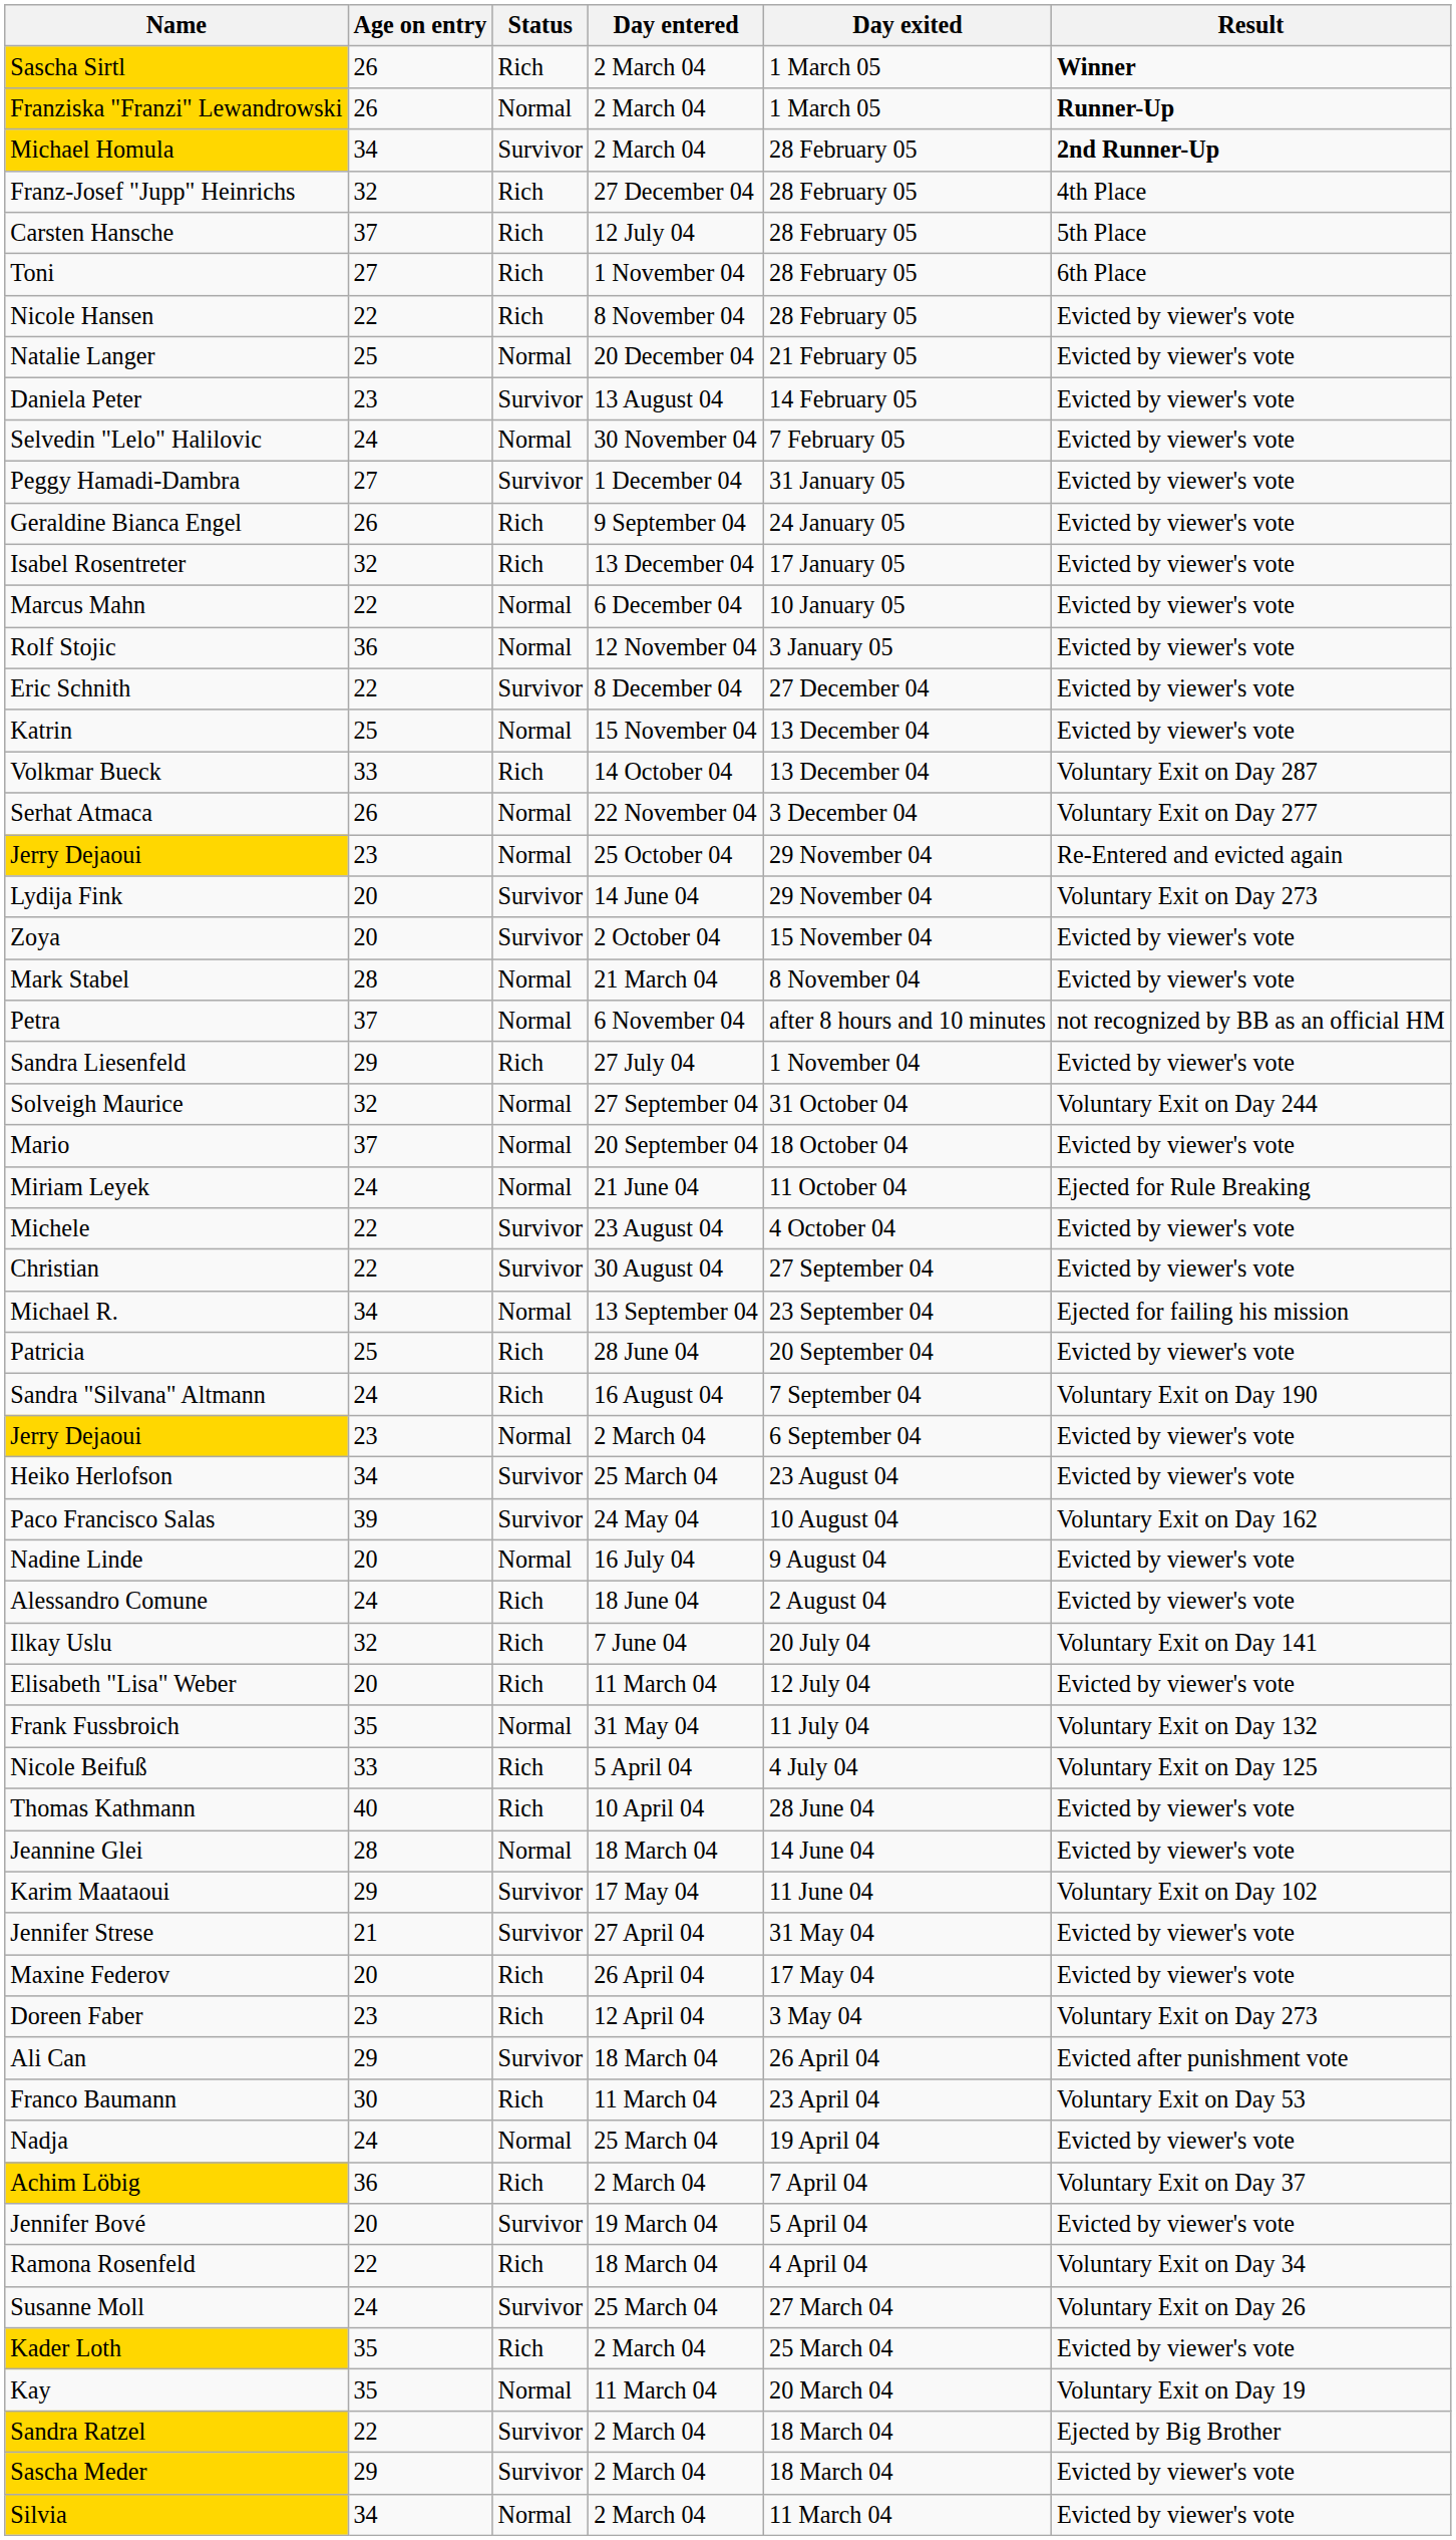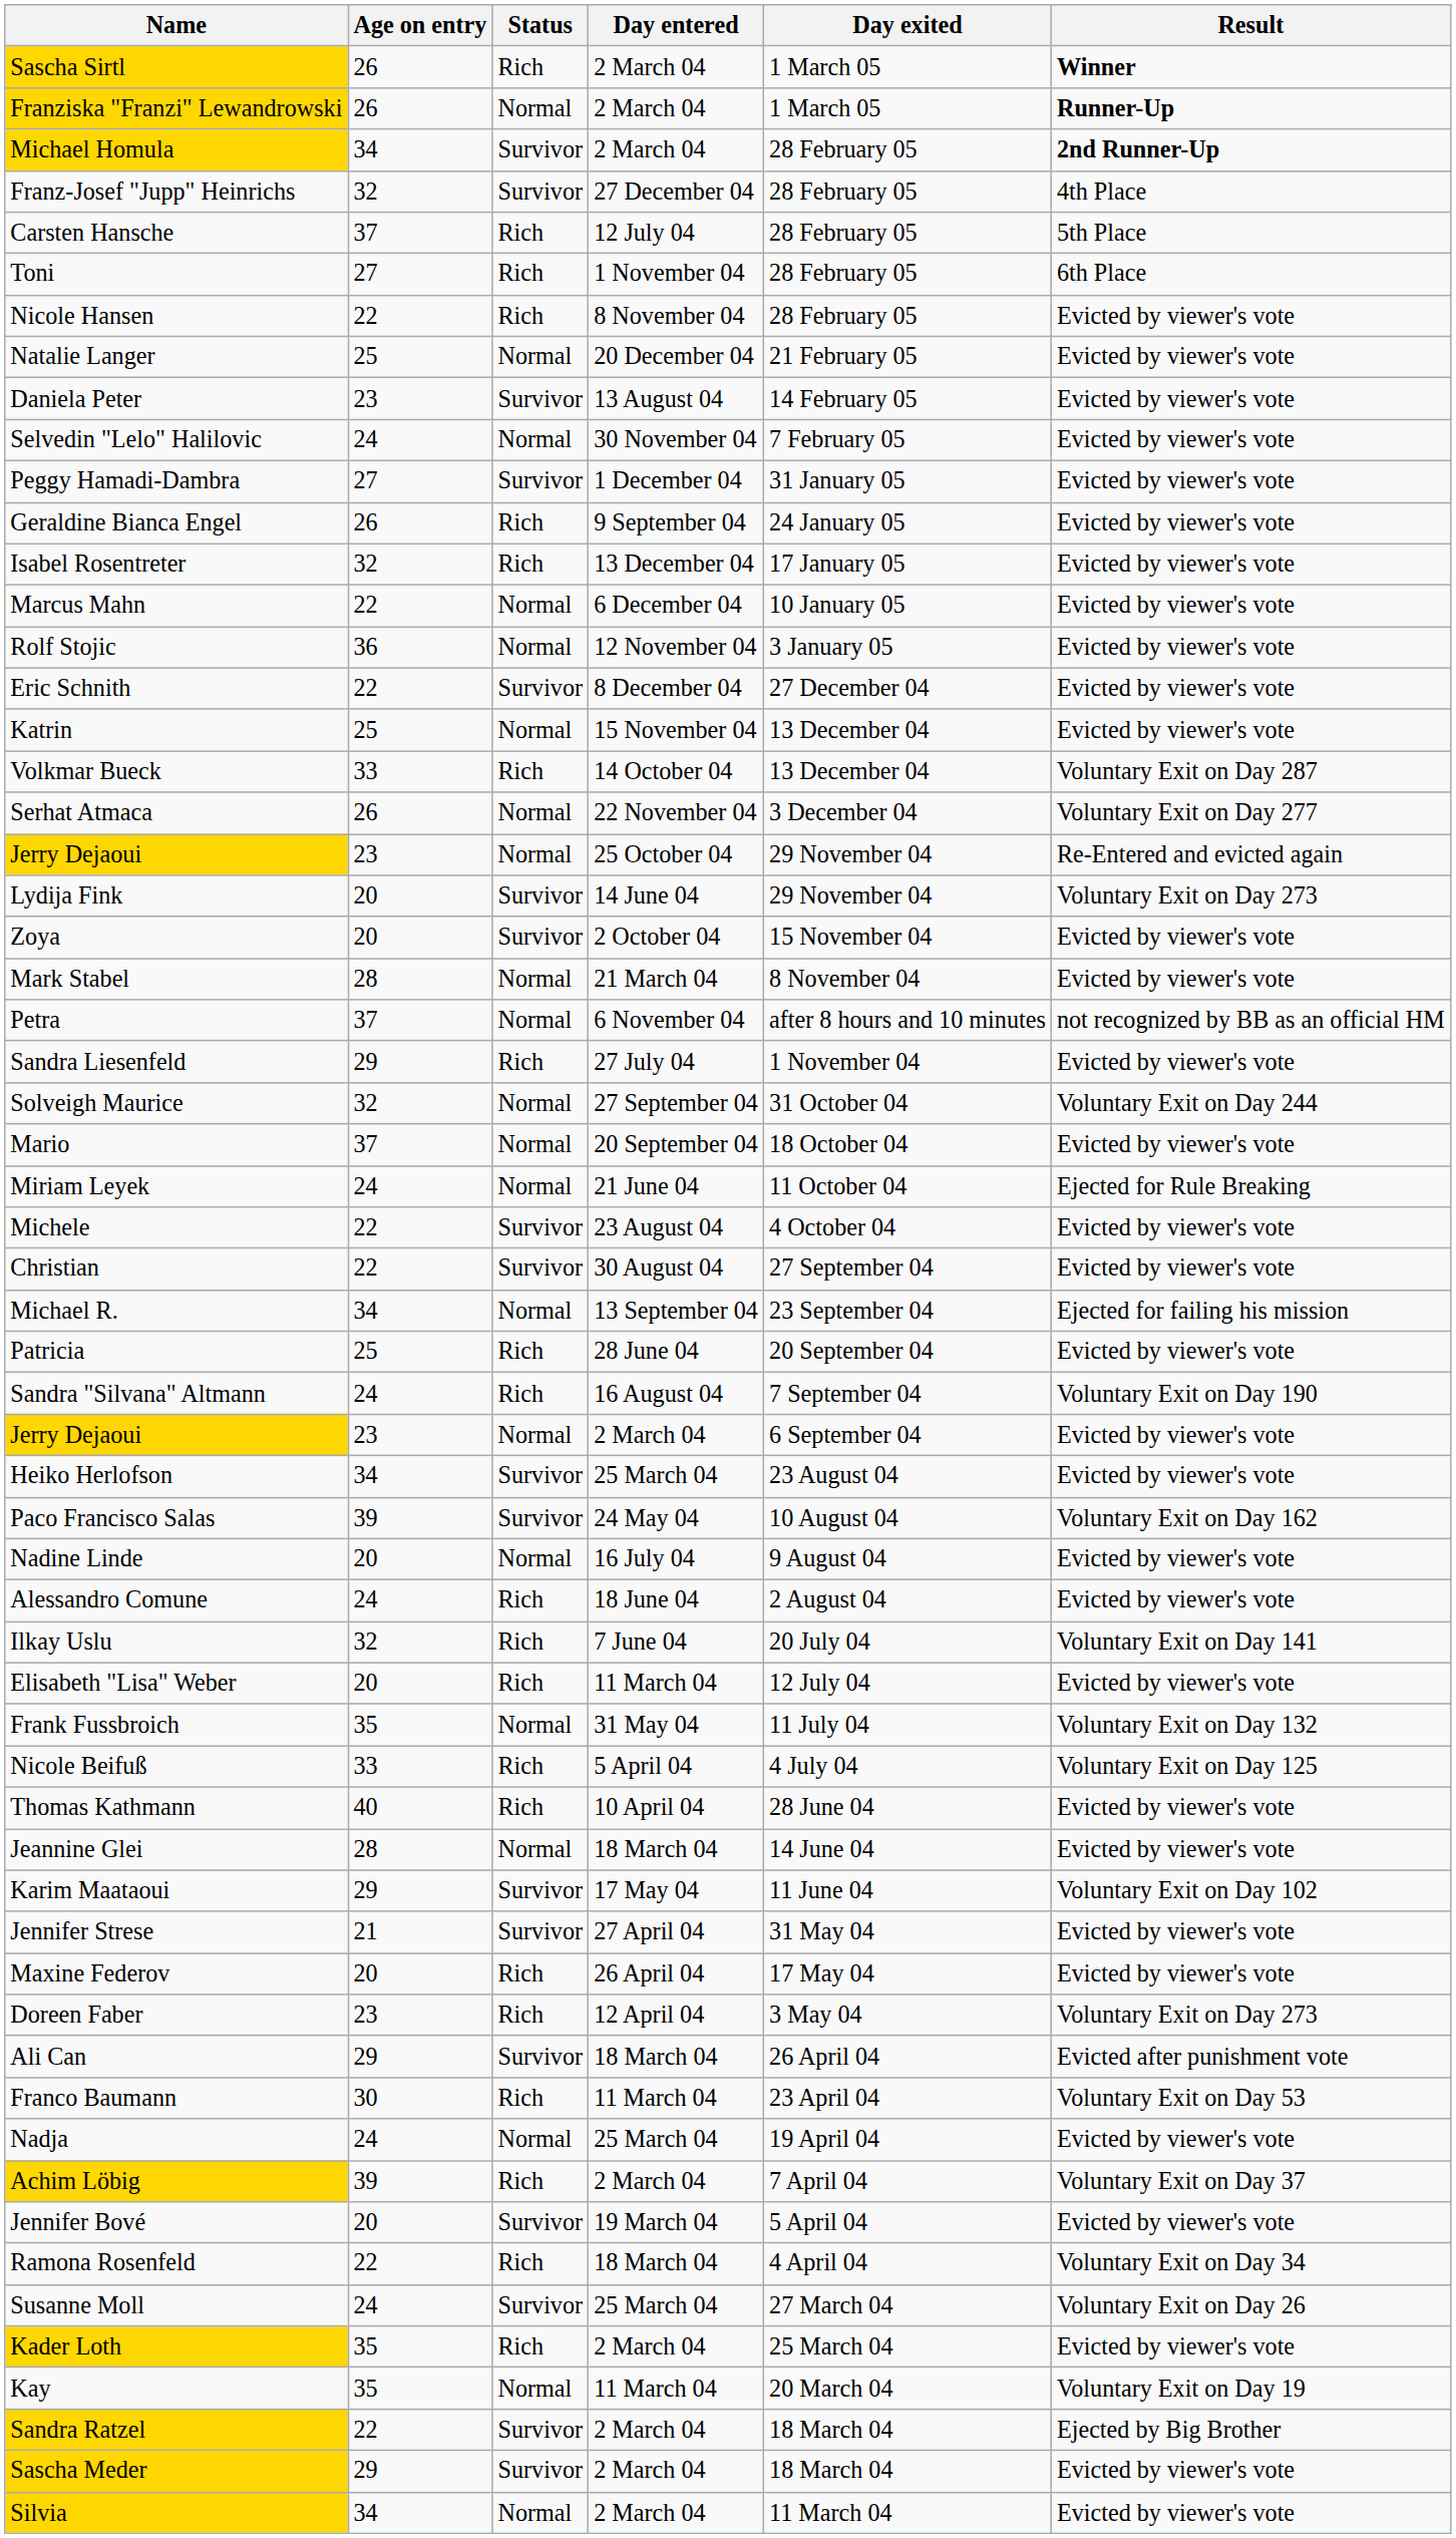Franz-Josef "Jupp" Heinrichs | Status: Rich -> Survivor
Achim Löbig | Age on entry: 36 -> 39
